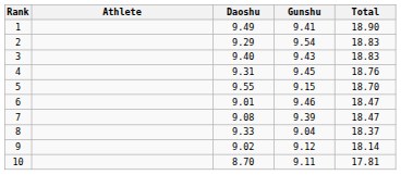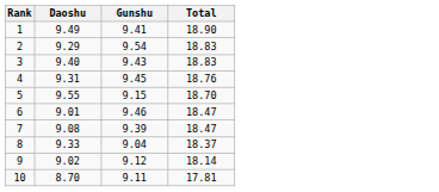- column: Athlete
